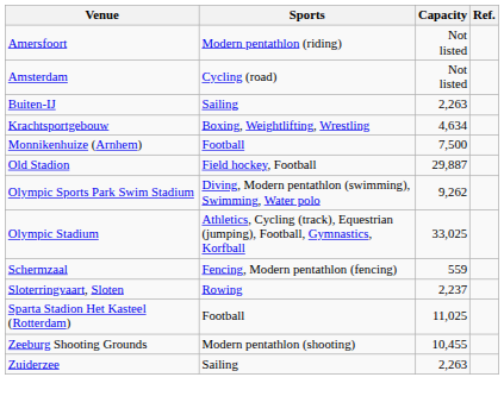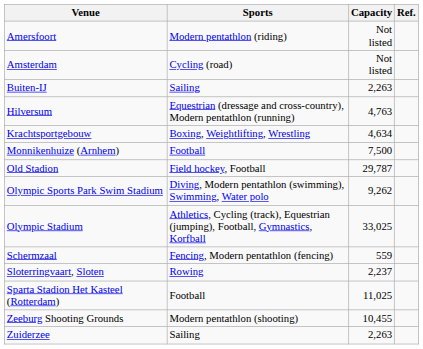+ row: Hilversum | Equestrian (dressage and cross-country), Modern pentathlon (running) | 4,763
Old Stadion | Capacity: 29,887 -> 29,787
